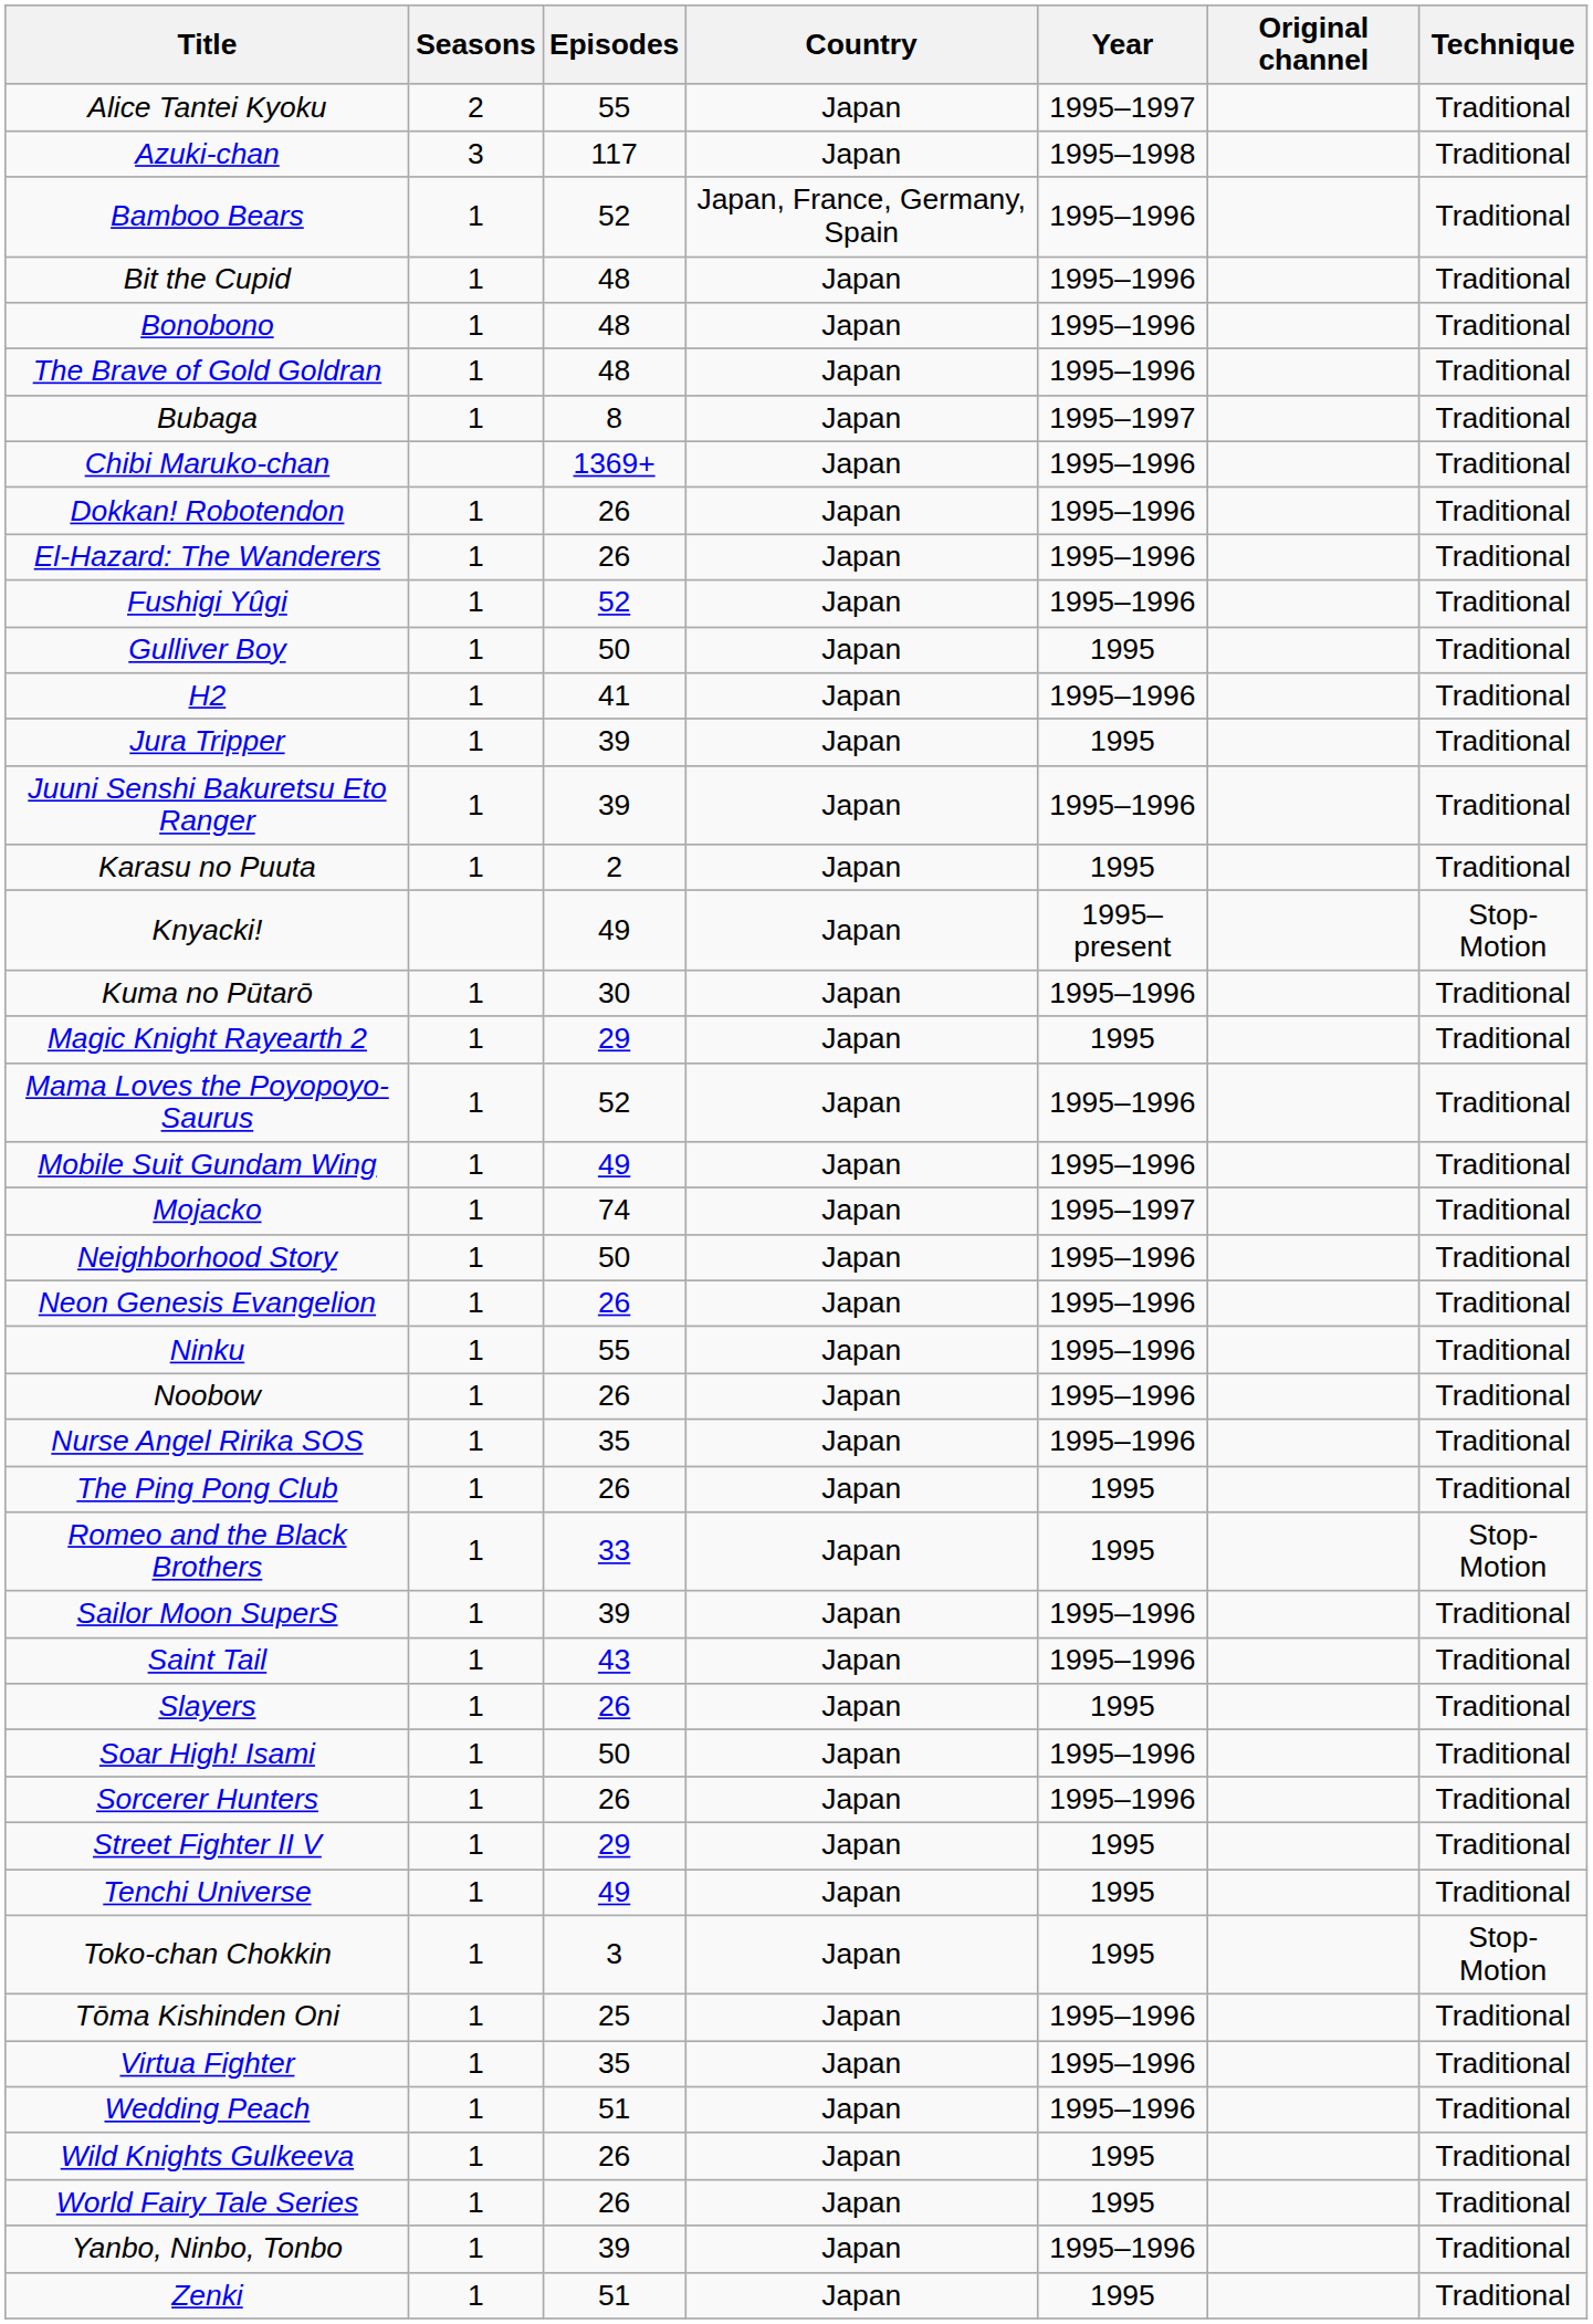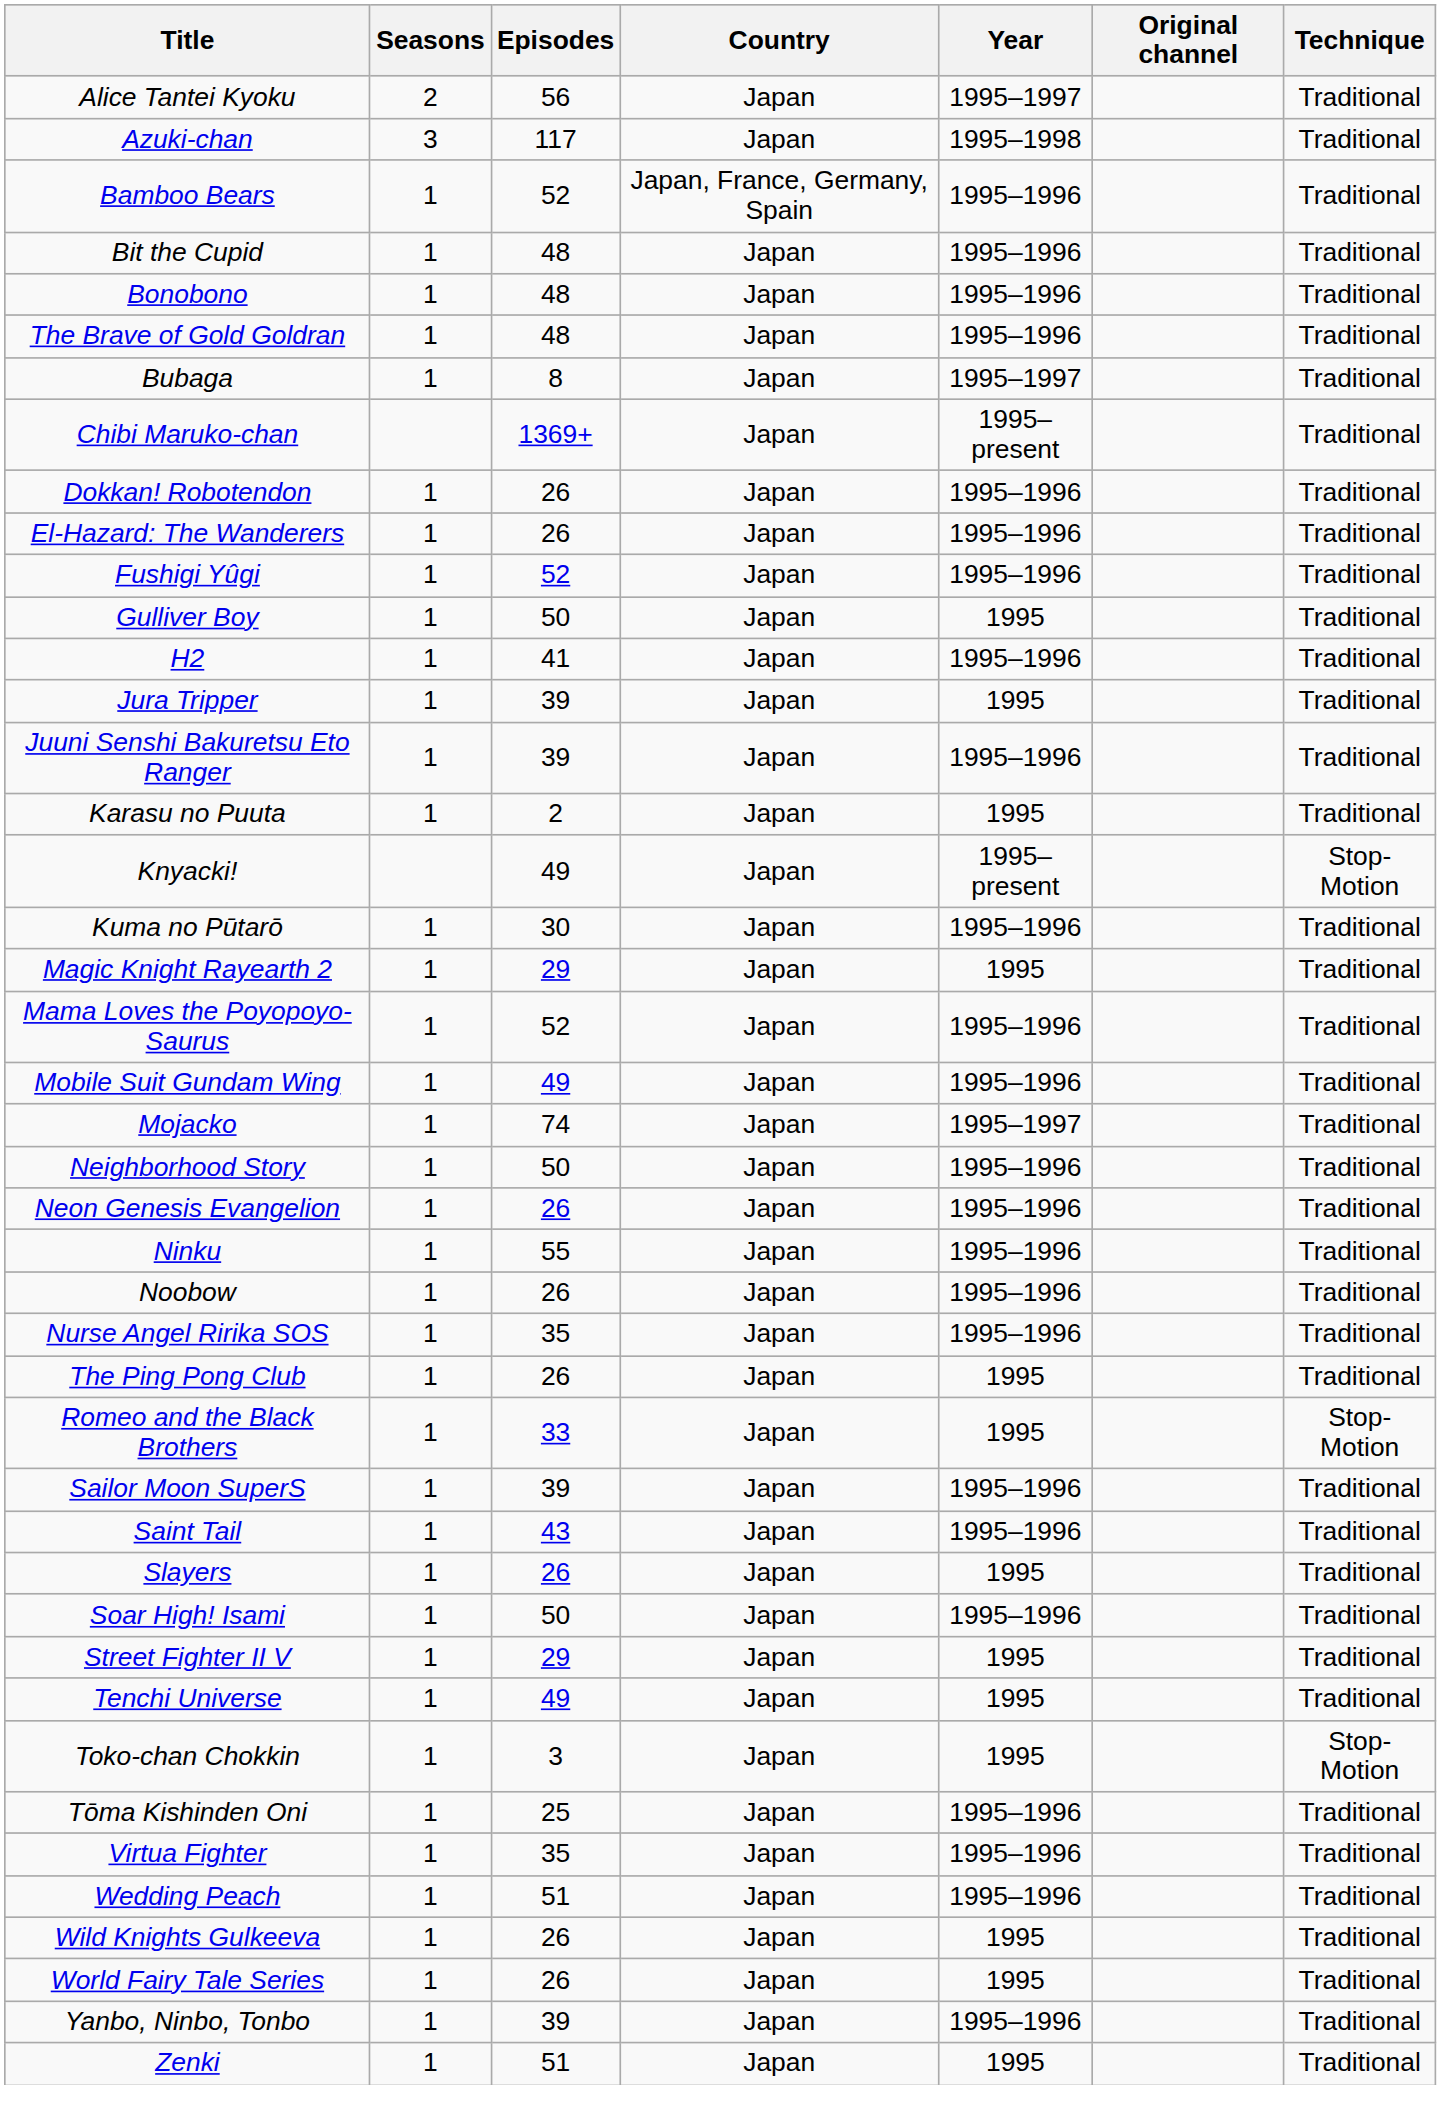Alice Tantei Kyoku | Episodes: 55 -> 56
Chibi Maruko-chan | Year: 1995–1996 -> 1995–present
- row: Sorcerer Hunters | 1 | 26 | Japan | 1995–1996 | Traditional
